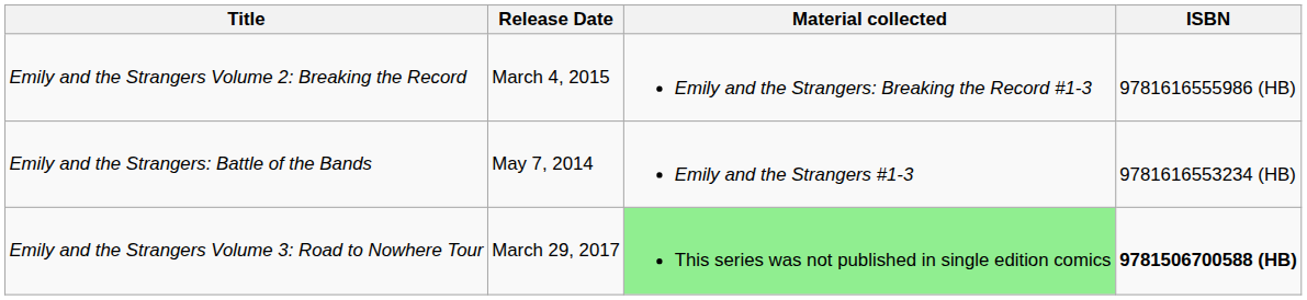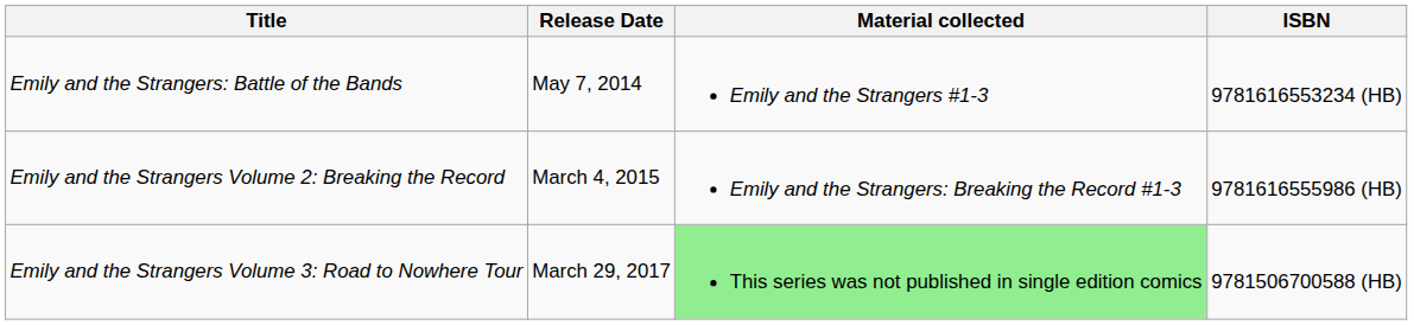rows swapped: Emily and the Strangers: Battle of the Bands <-> Emily and the Strangers Volume 2: Breaking the Record
Emily and the Strangers Volume 3: Road to Nowhere Tour | ISBN: bold -> normal
